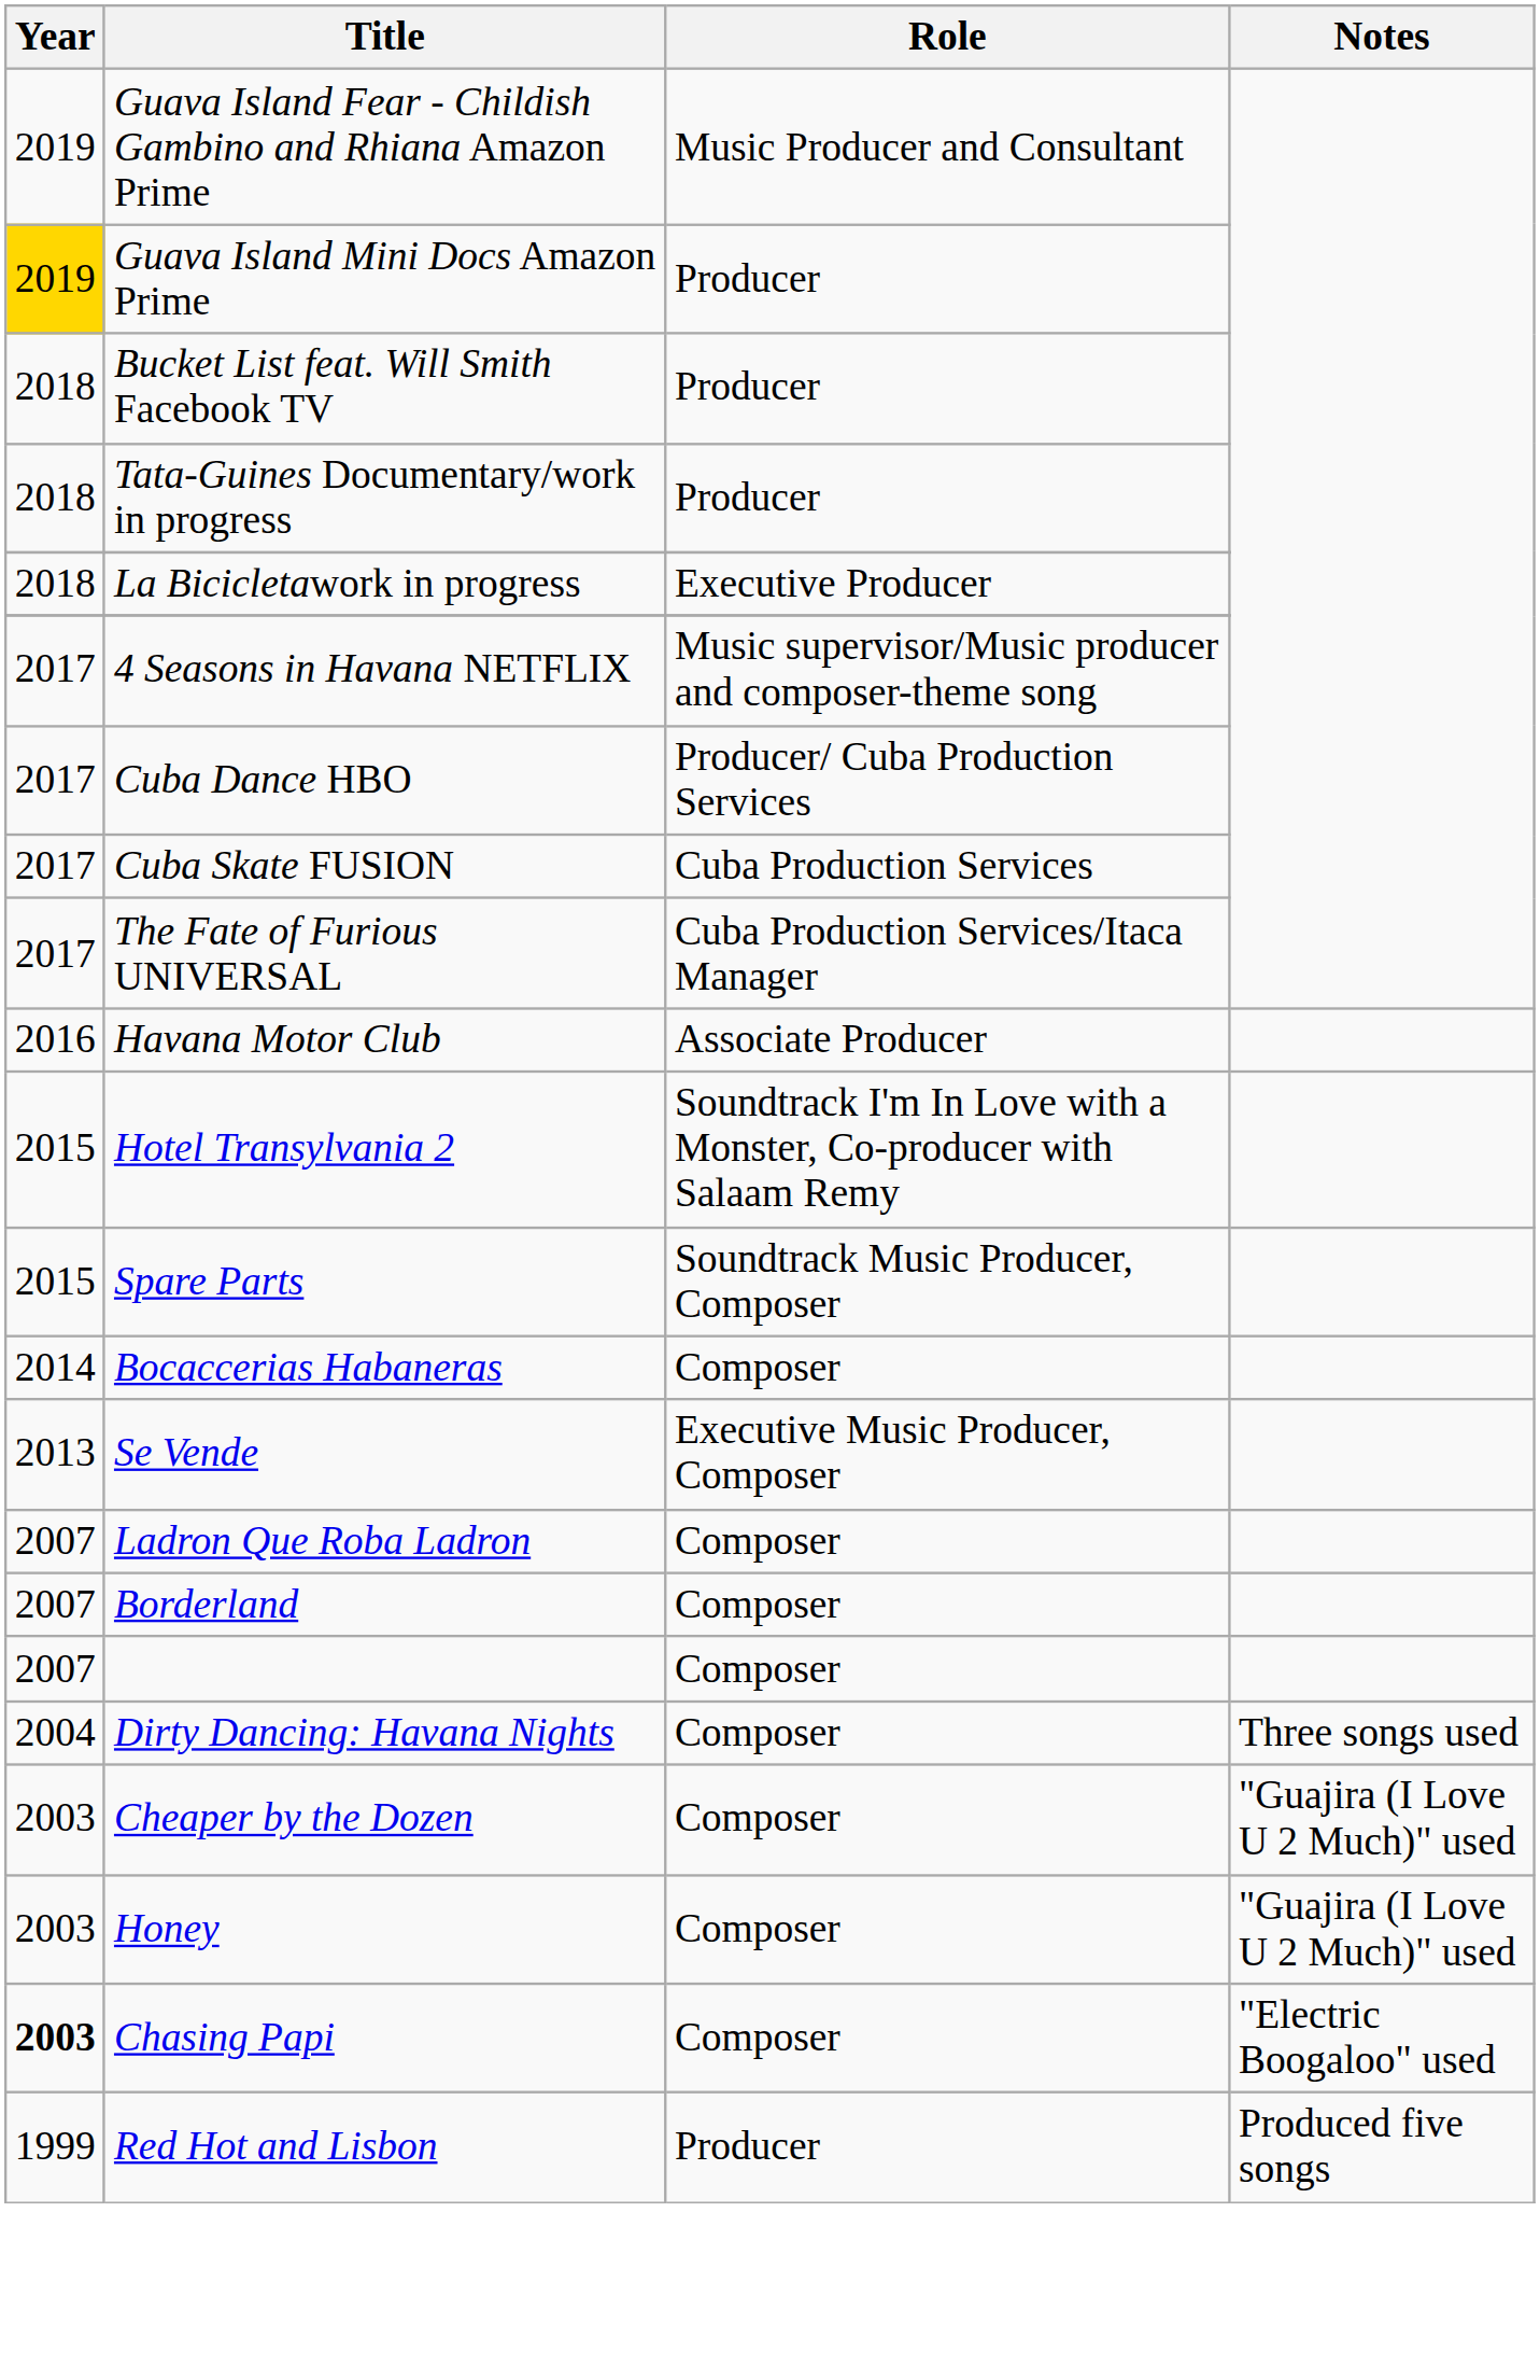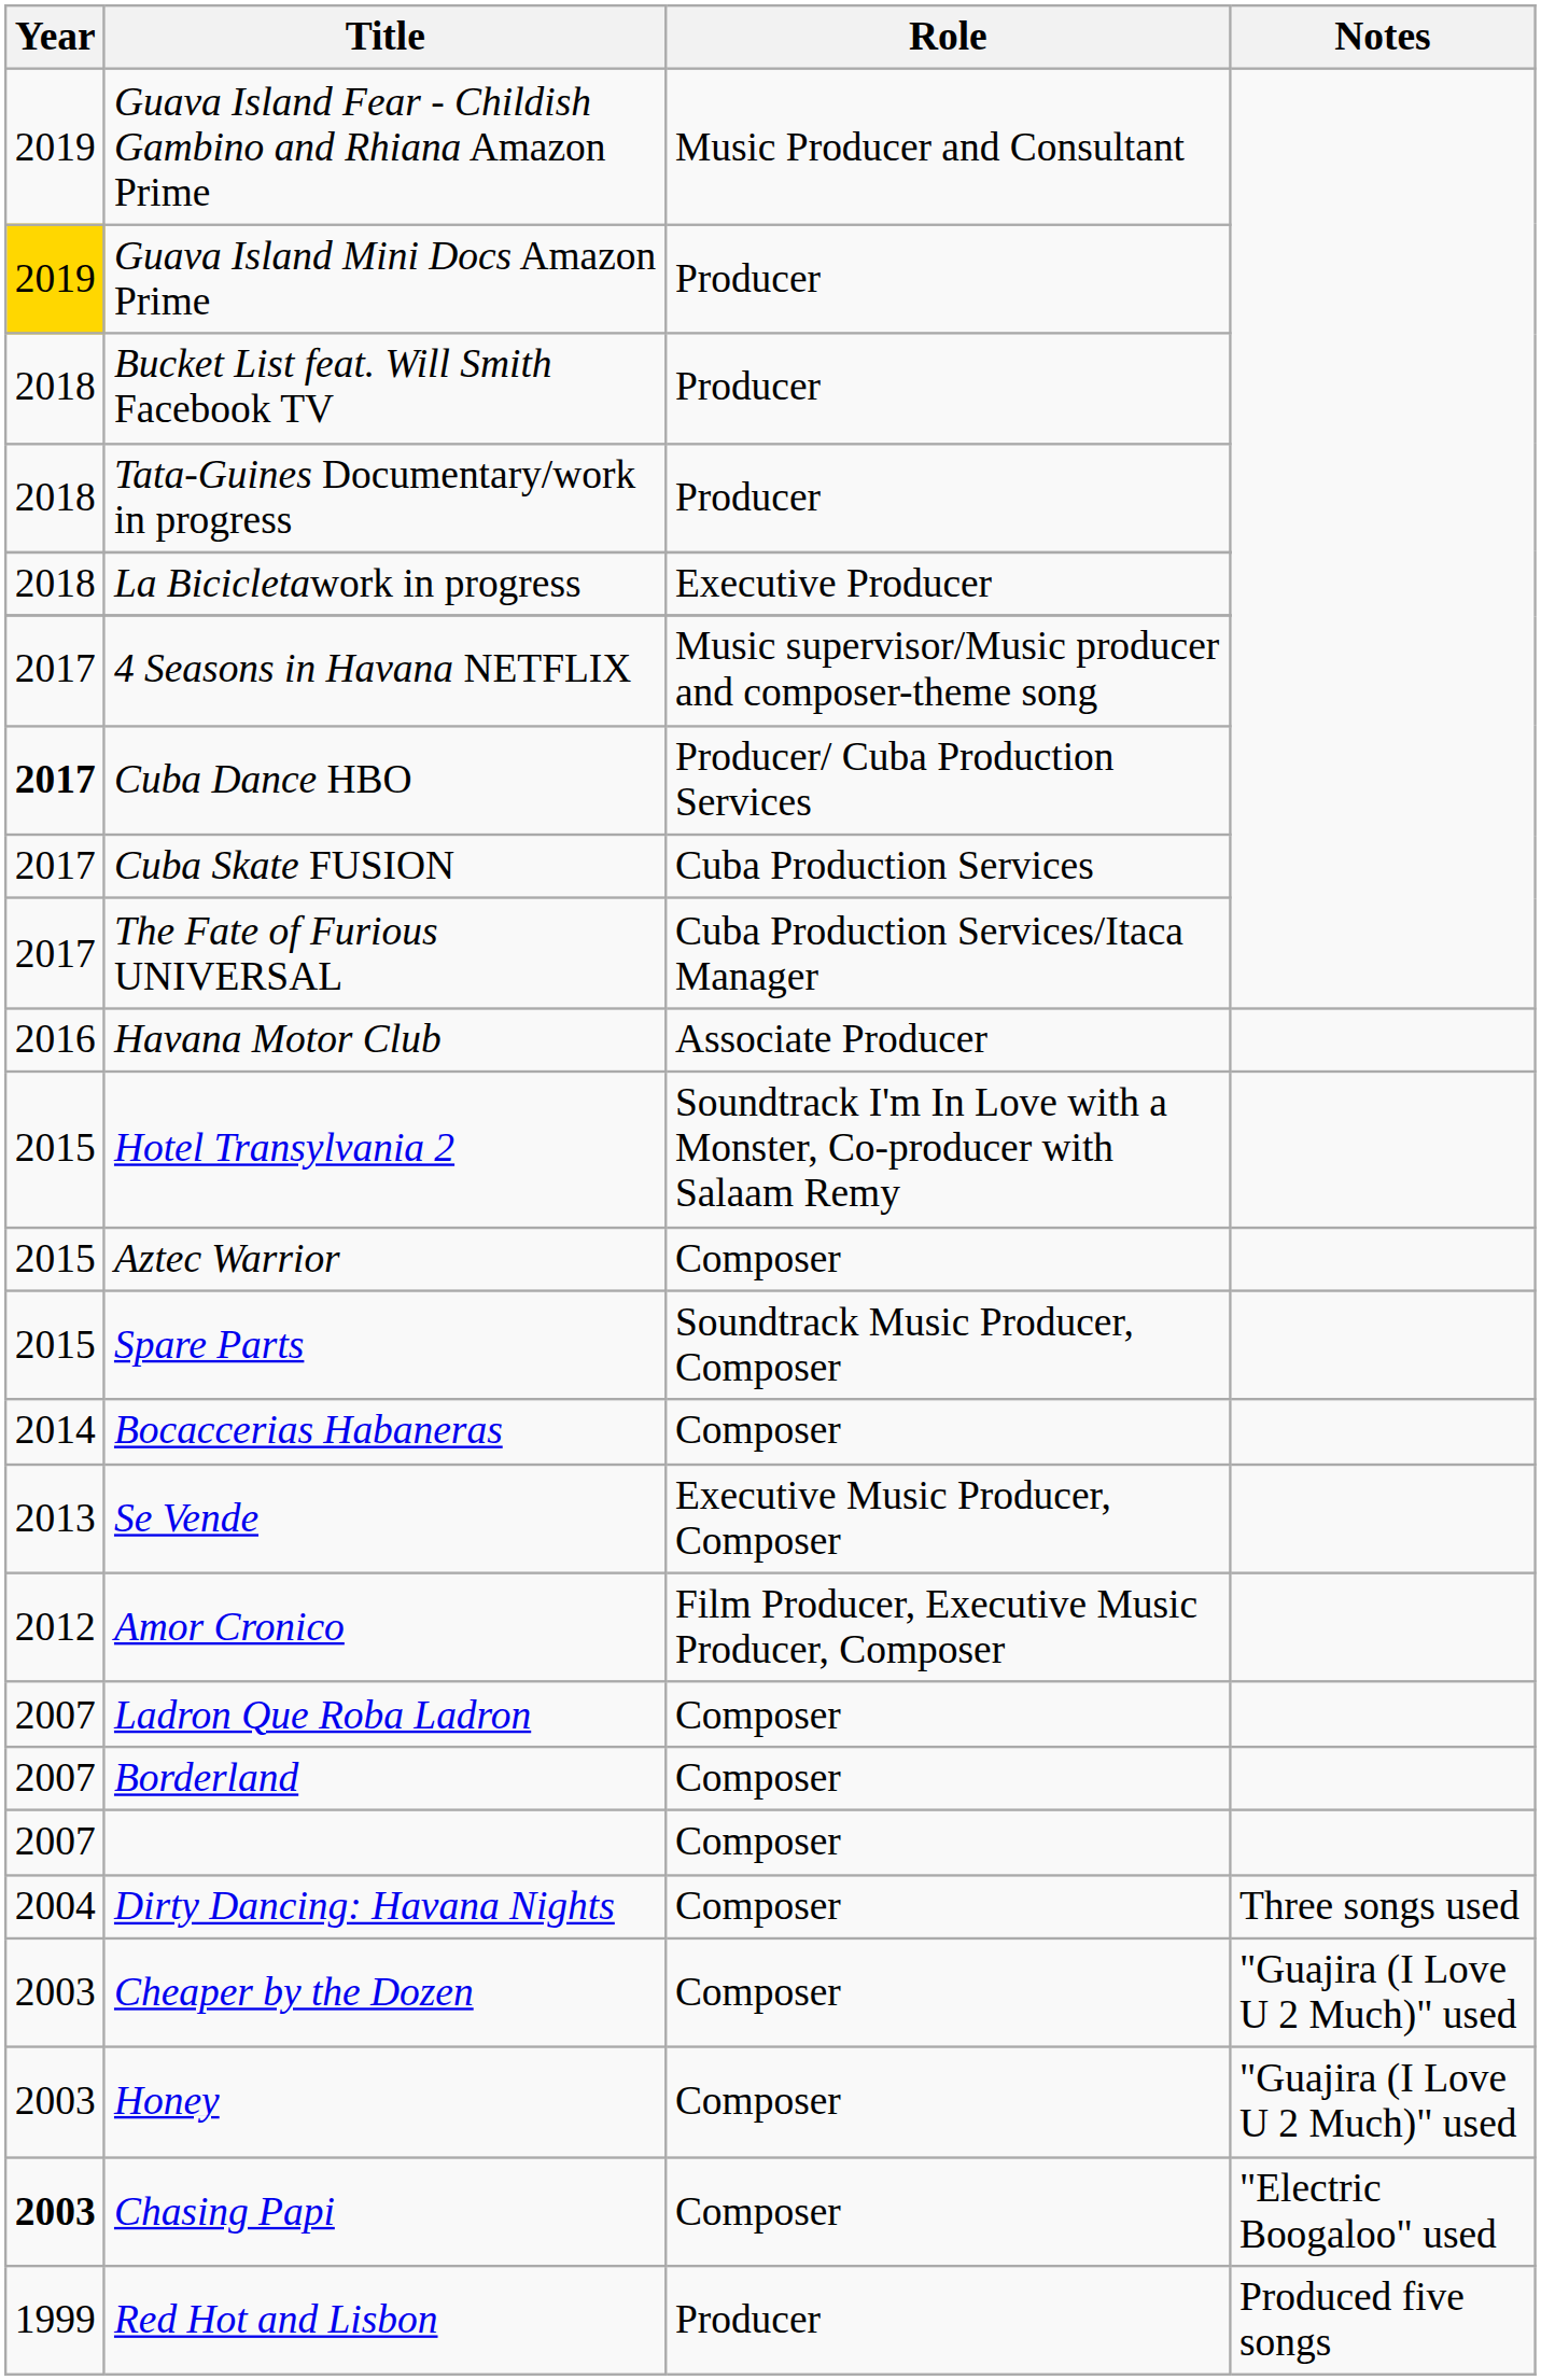Cuba Dance HBO | Year: normal -> bold
+ row: 2015 | Aztec Warrior | Composer
+ row: 2012 | Amor Cronico | Film Producer, Executive Music Producer, Composer
